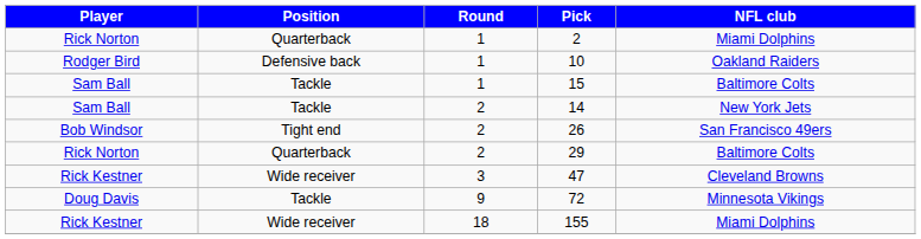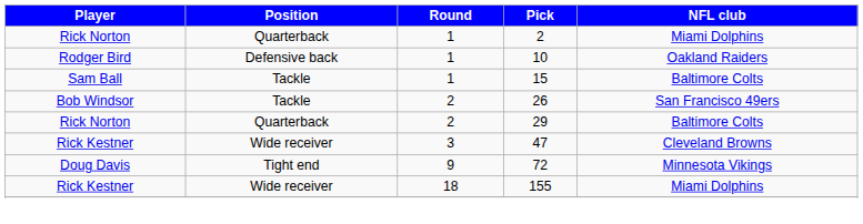- row: Sam Ball | Tackle | 2 | 14 | New York Jets
26 | Position: Tight end -> Tackle
72 | Position: Tackle -> Tight end
